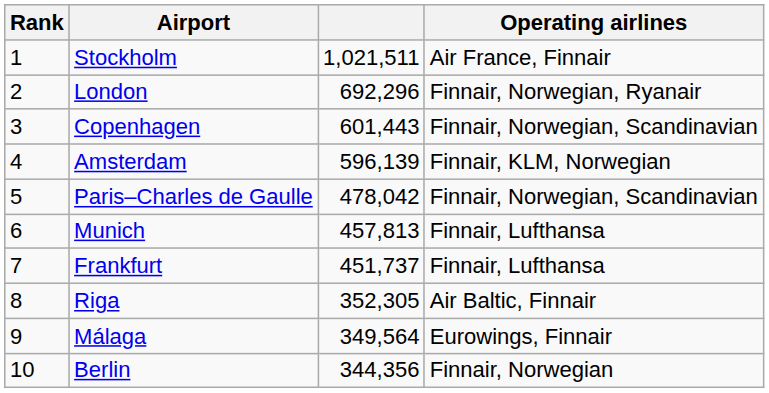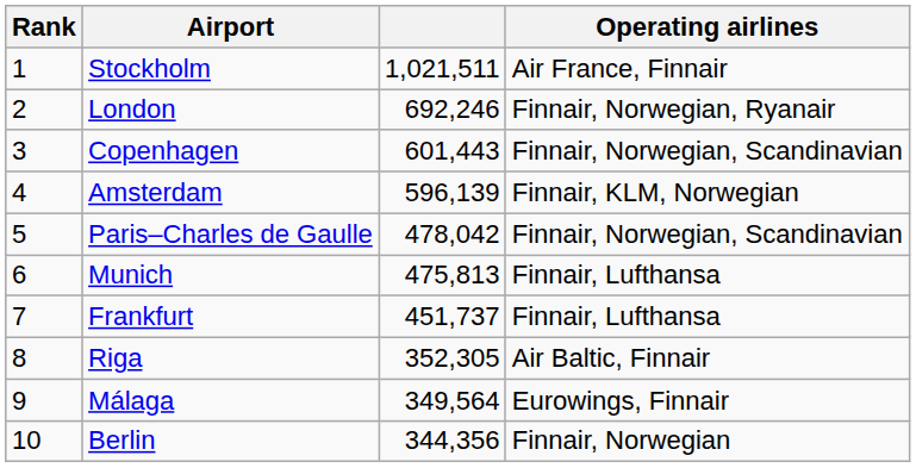London | column 3: 692,296 -> 692,246
Munich | column 3: 457,813 -> 475,813
